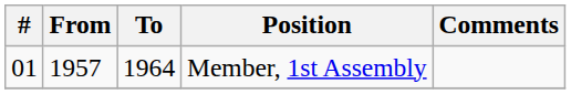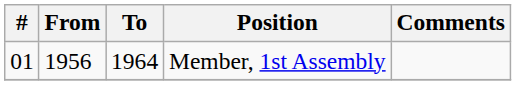Member, 1st Assembly | From: 1957 -> 1956
